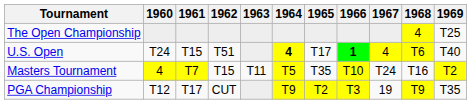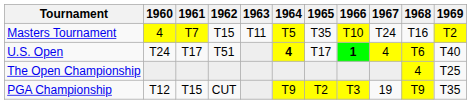rows swapped: Masters Tournament <-> The Open Championship
U.S. Open | 1961: T15 -> T17
PGA Championship | 1961: T17 -> T15
